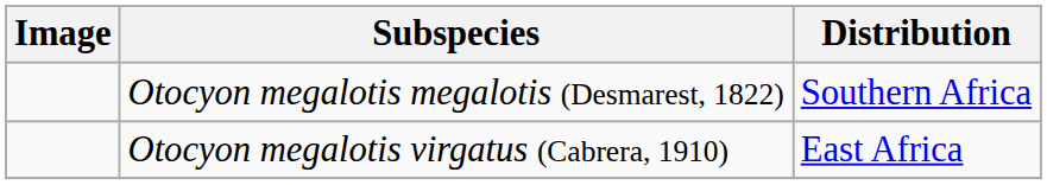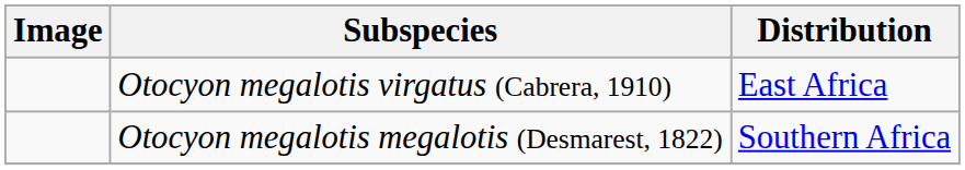rows swapped: Otocyon megalotis megalotis (Desmarest, 1822) <-> Otocyon megalotis virgatus (Cabrera, 1910)
